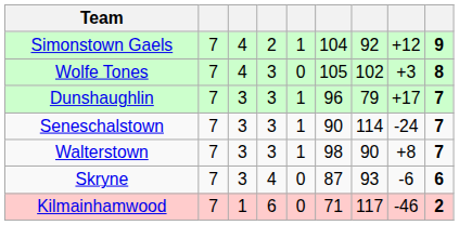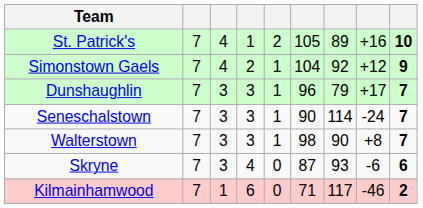+ row: St. Patrick's | 7 | 4 | 1 | 2 | 105 | 89 | +16 | 10
- row: Wolfe Tones | 7 | 4 | 3 | 0 | 105 | 102 | +3 | 8
